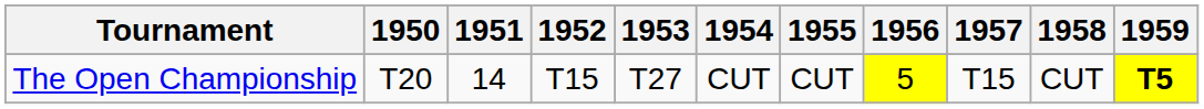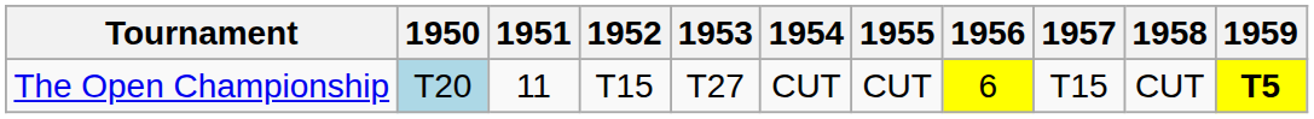The Open Championship | 1950: no background -> lightblue background
The Open Championship | 1951: 14 -> 11
The Open Championship | 1956: 5 -> 6
